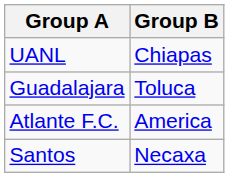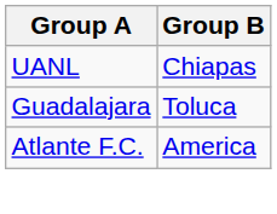- row: Santos | Necaxa
